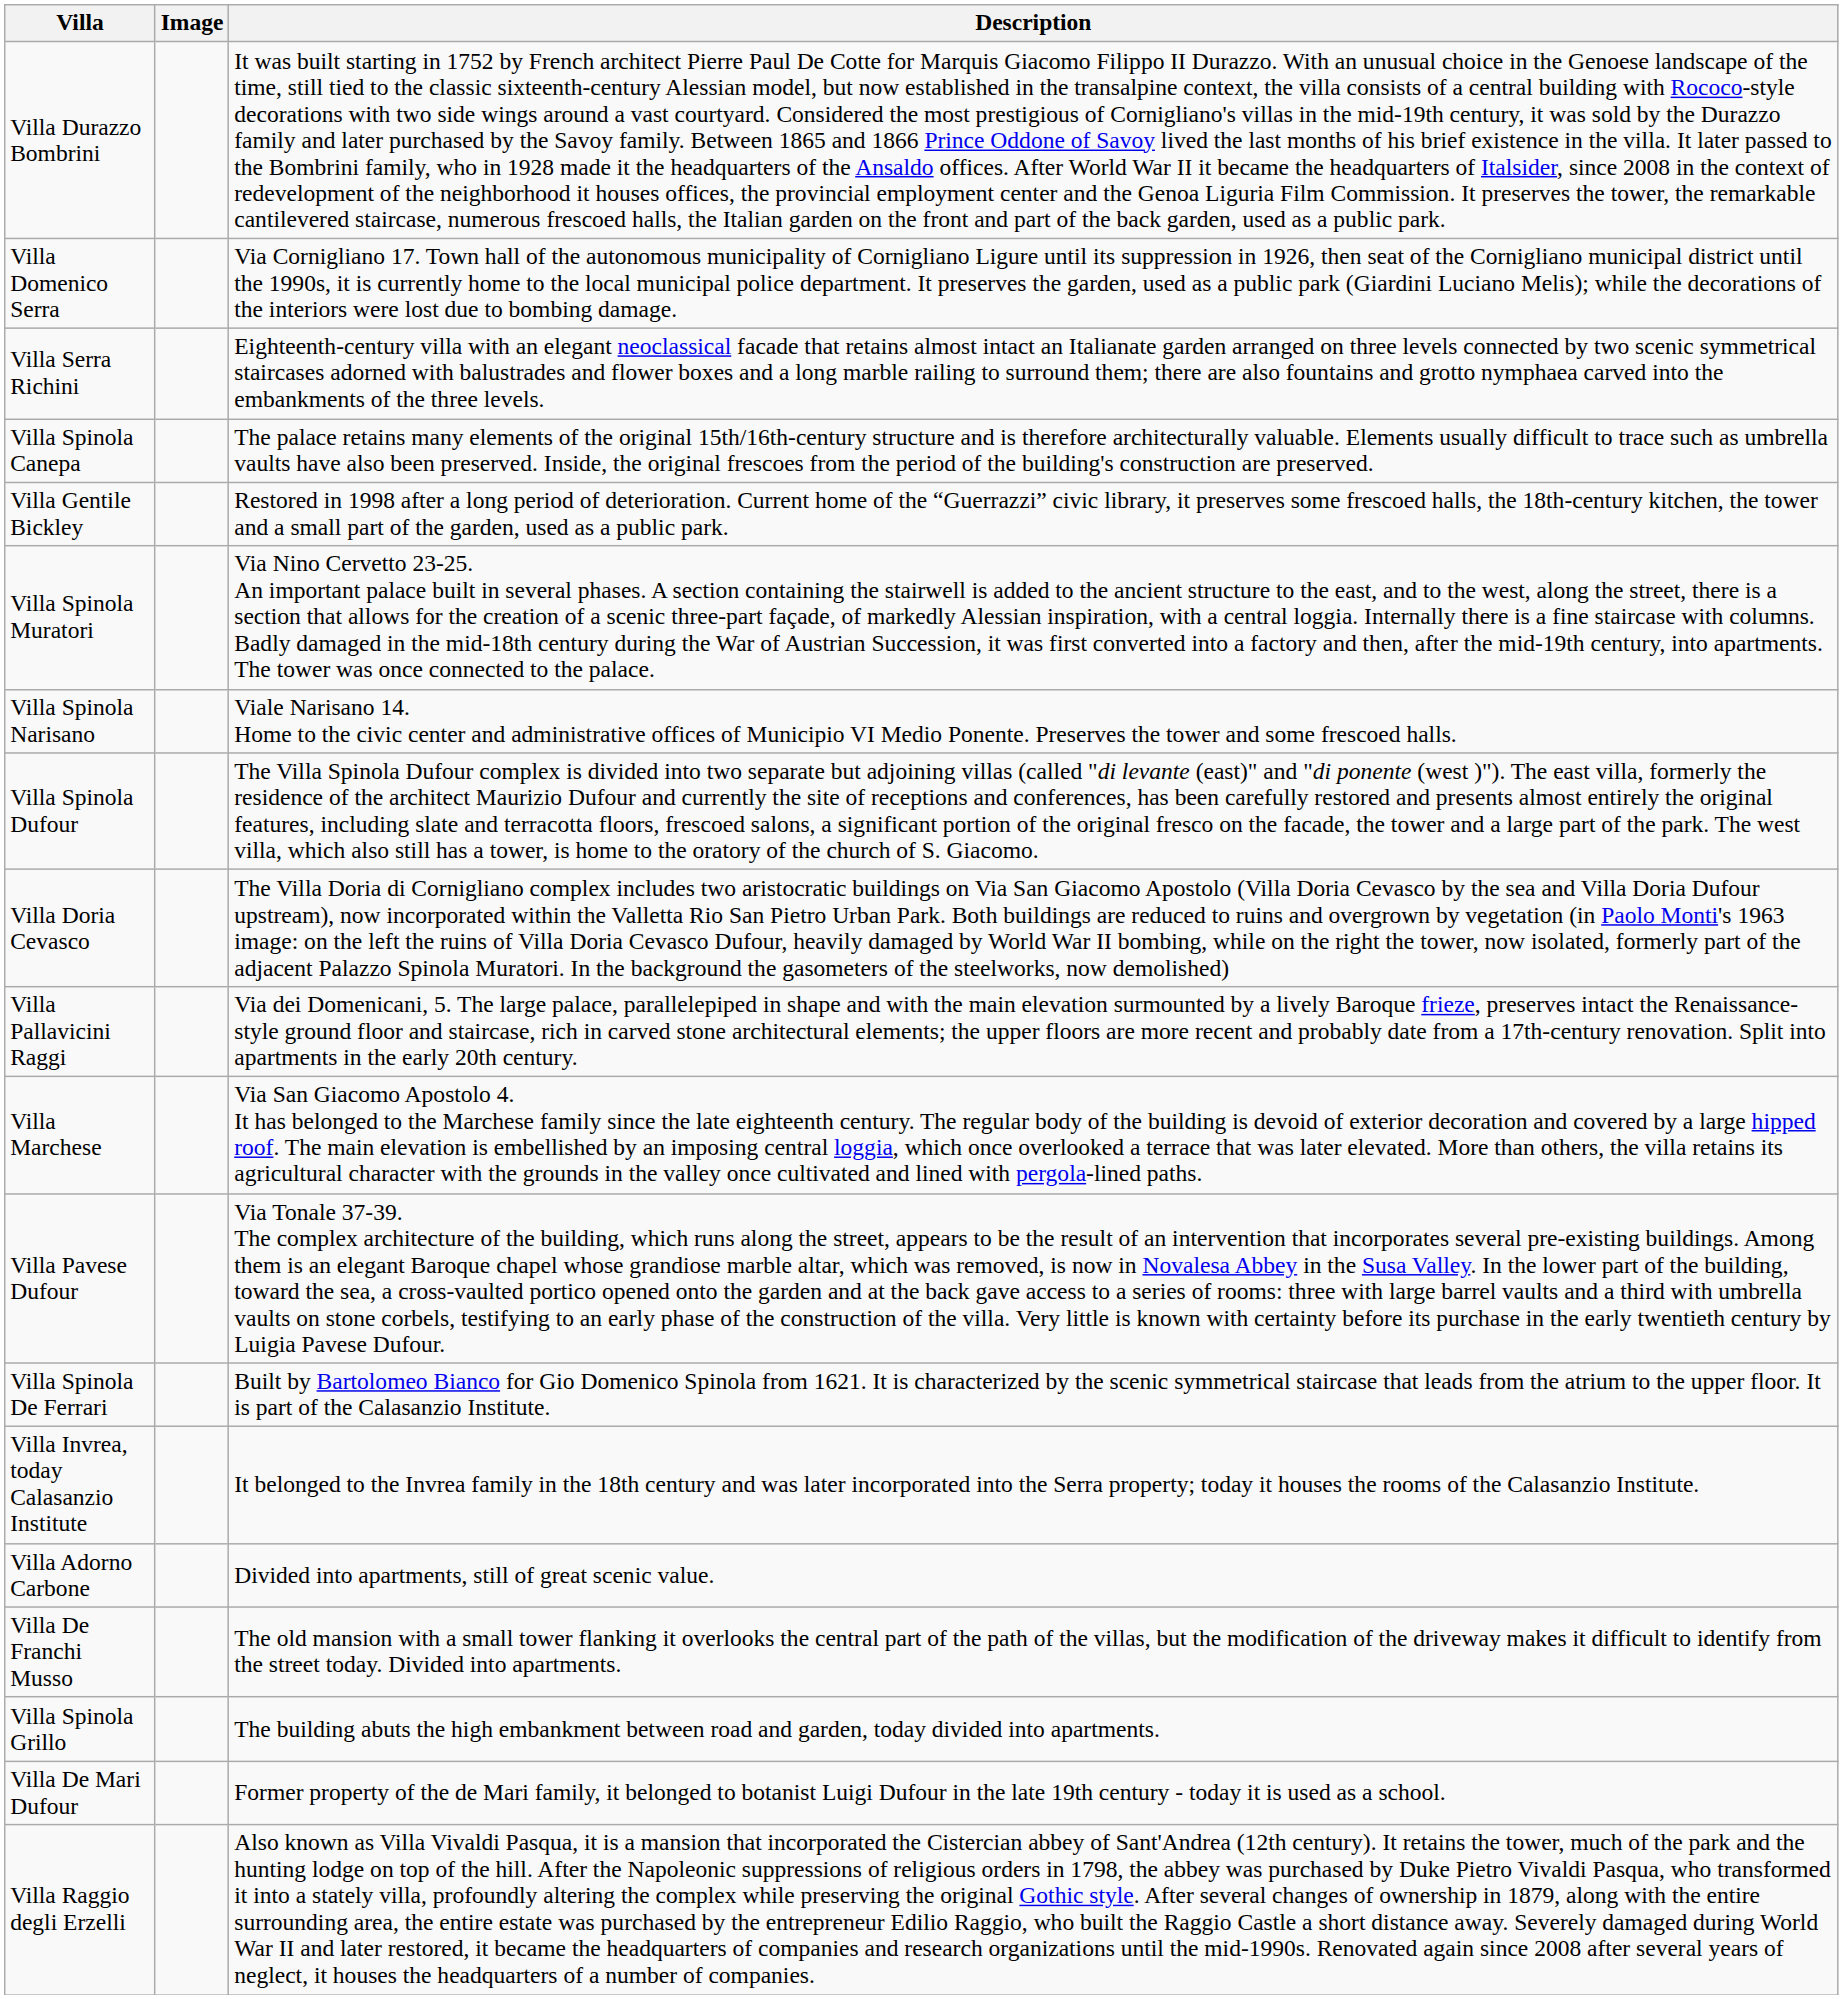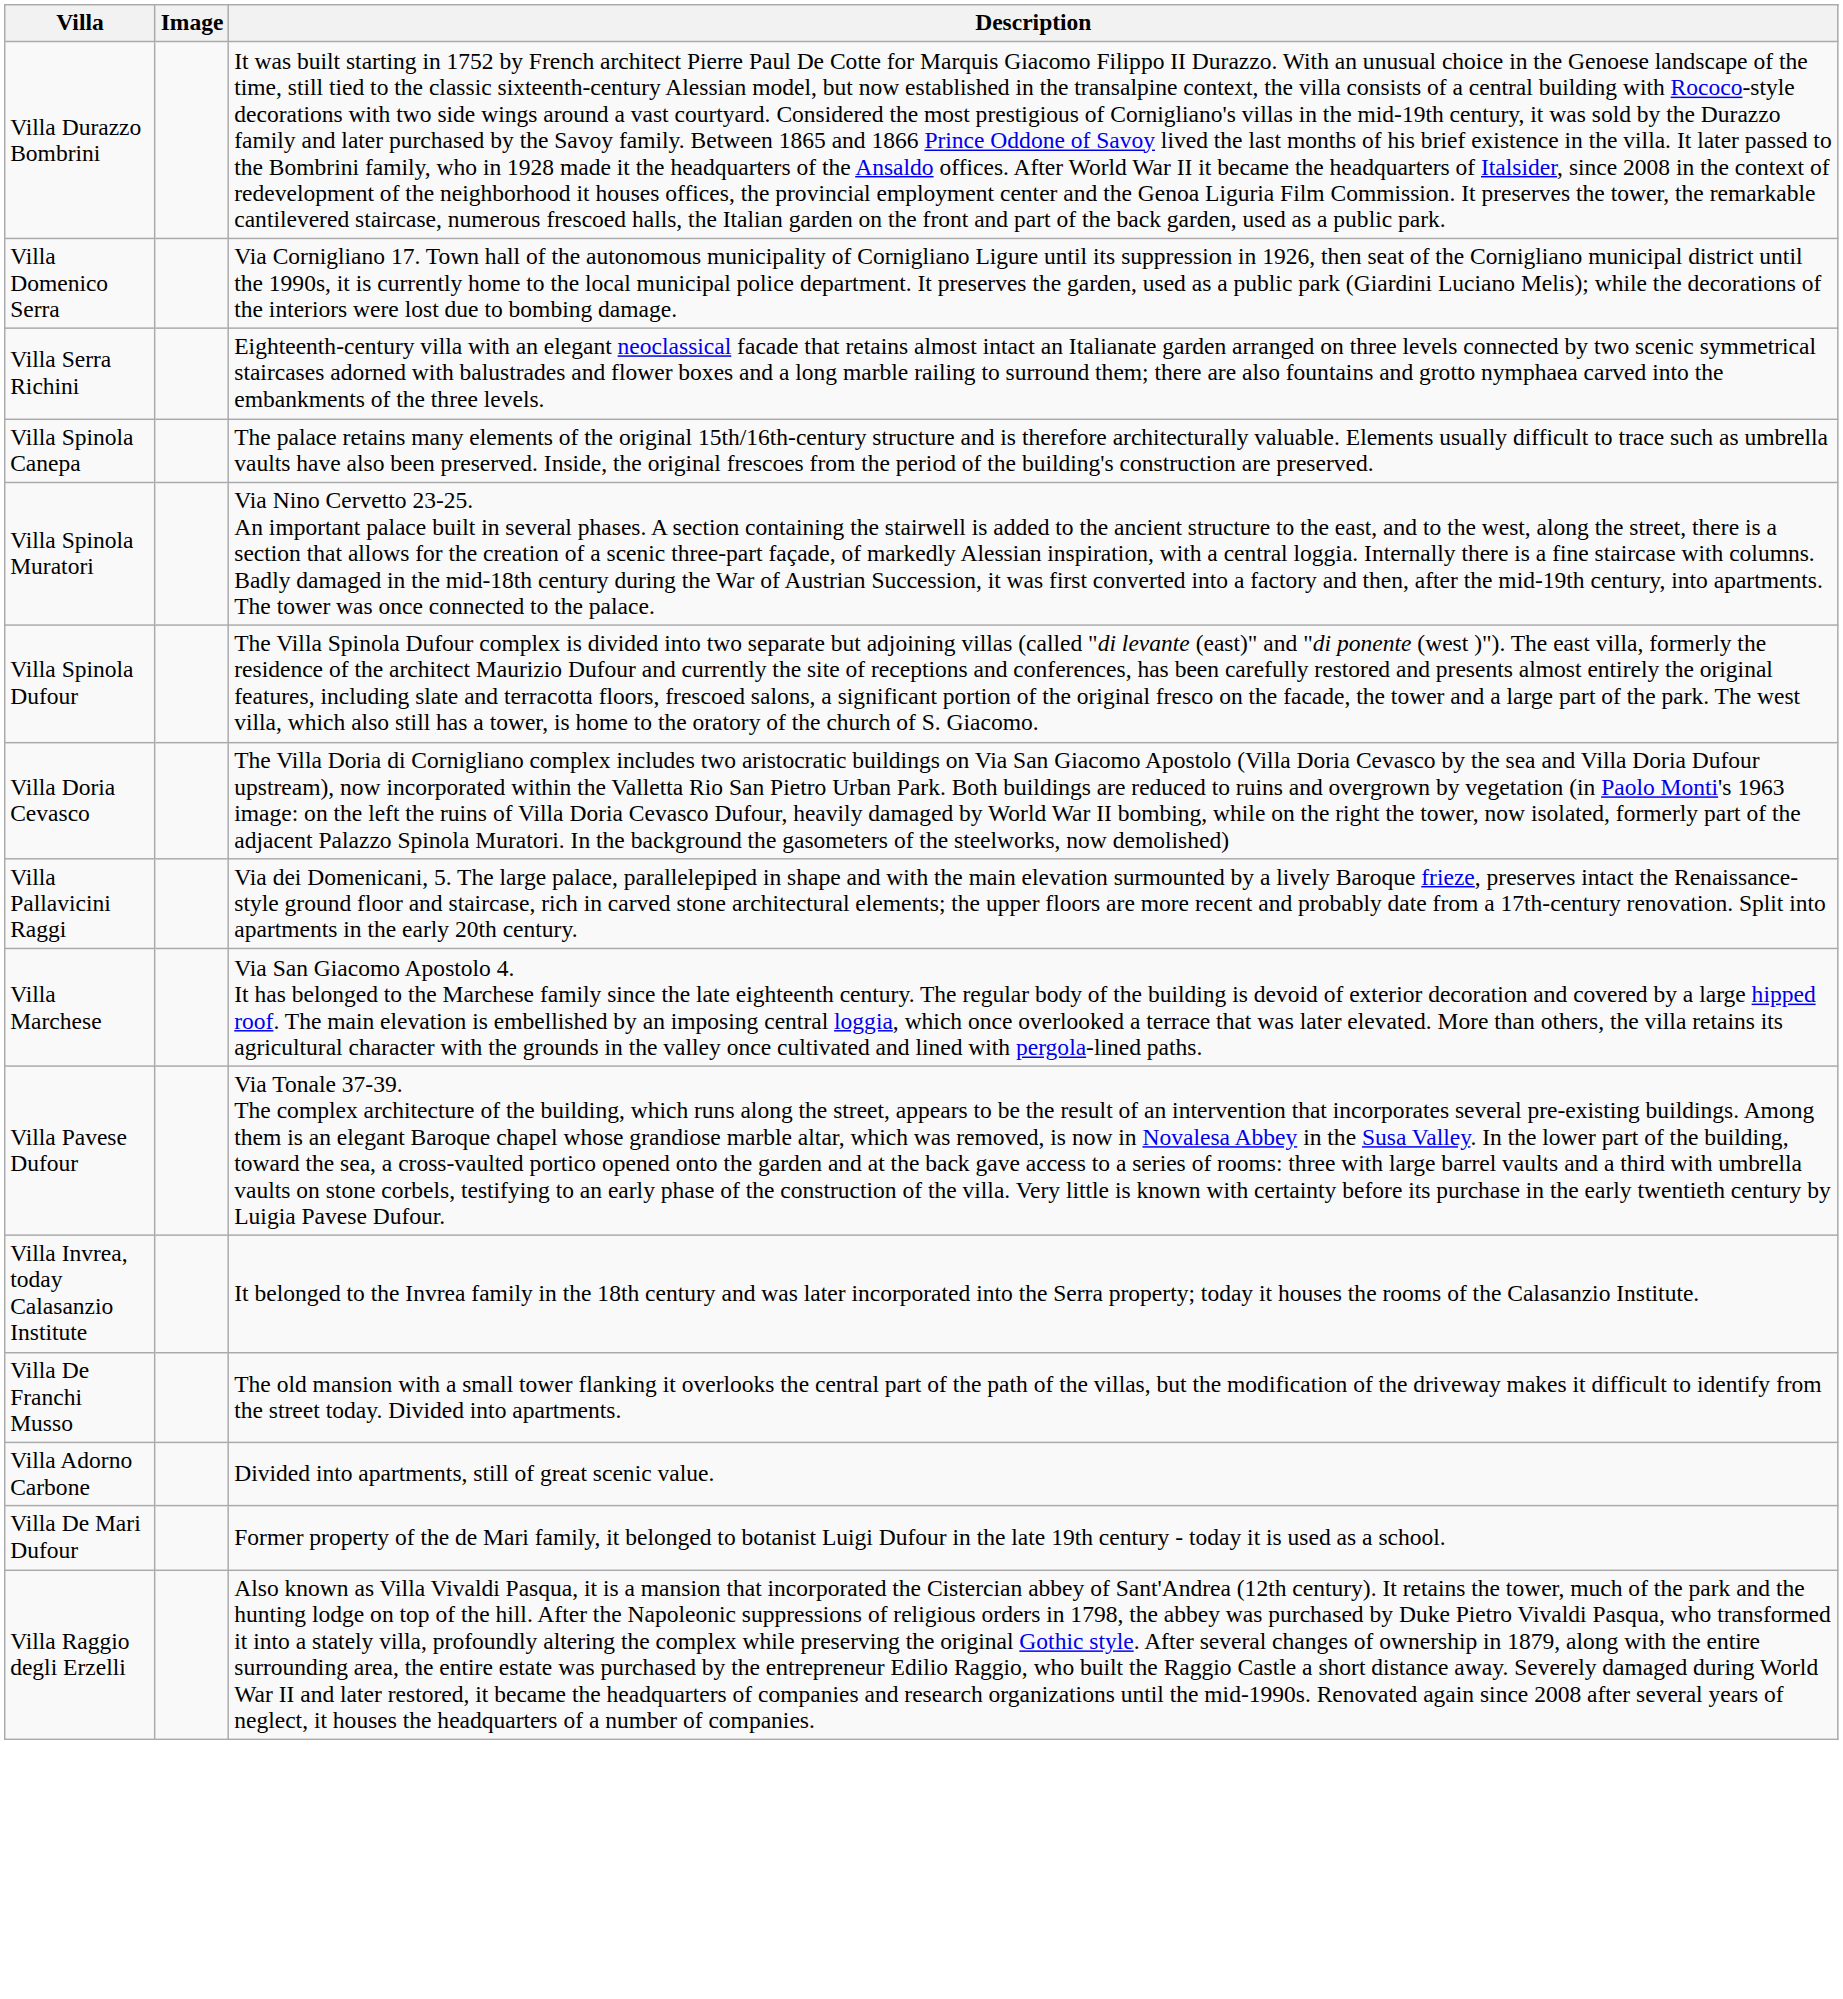- row: Villa Gentile Bickley | Restored in 1998 after a long period of deterioration. Current home of the “Guerrazzi” civic library, it preserves some frescoed halls, the 18th-century kitchen, the tower and a small part of the garden, used as a public park.
- row: Villa Spinola Narisano | Viale Narisano 14. Home to the civic center and administrative offices of Municipio VI Medio Ponente. Preserves the tower and some frescoed halls.
- row: Villa Spinola De Ferrari | Built by Bartolomeo Bianco for Gio Domenico Spinola from 1621. It is characterized by the scenic symmetrical staircase that leads from the atrium to the upper floor. It is part of the Calasanzio Institute.
rows swapped: Villa De Franchi Musso <-> Villa Adorno Carbone
- row: Villa Spinola Grillo | The building abuts the high embankment between road and garden, today divided into apartments.
